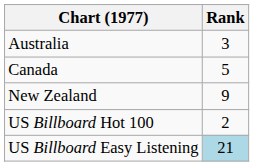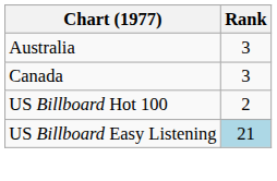Canada | Rank: 5 -> 3
- row: New Zealand | 9
